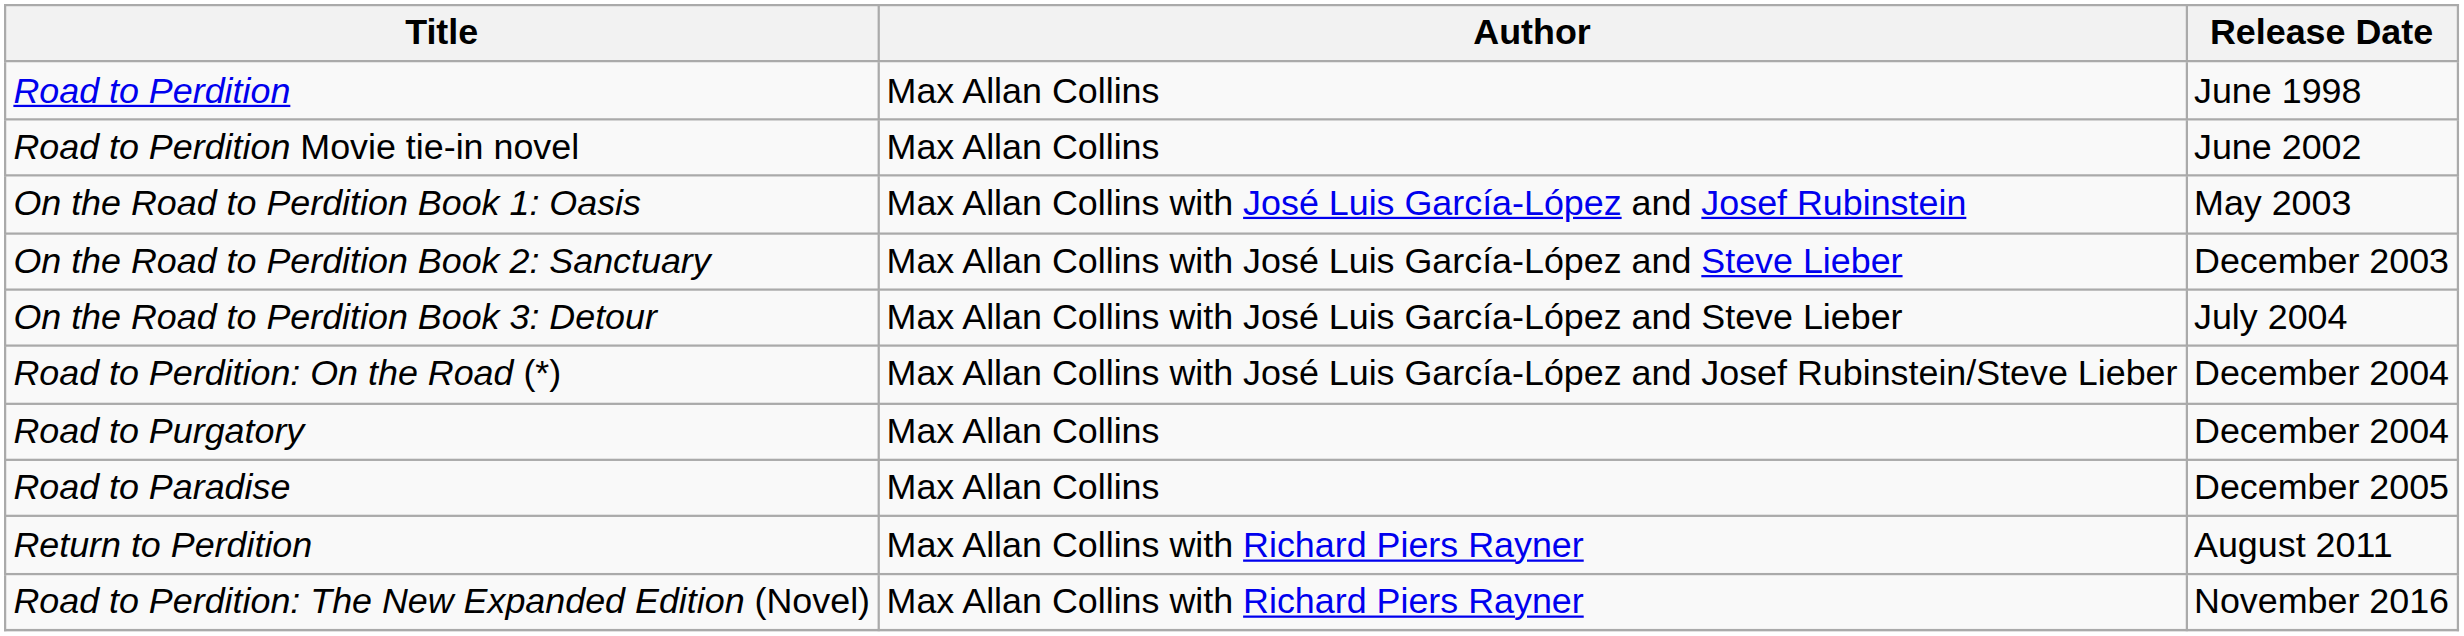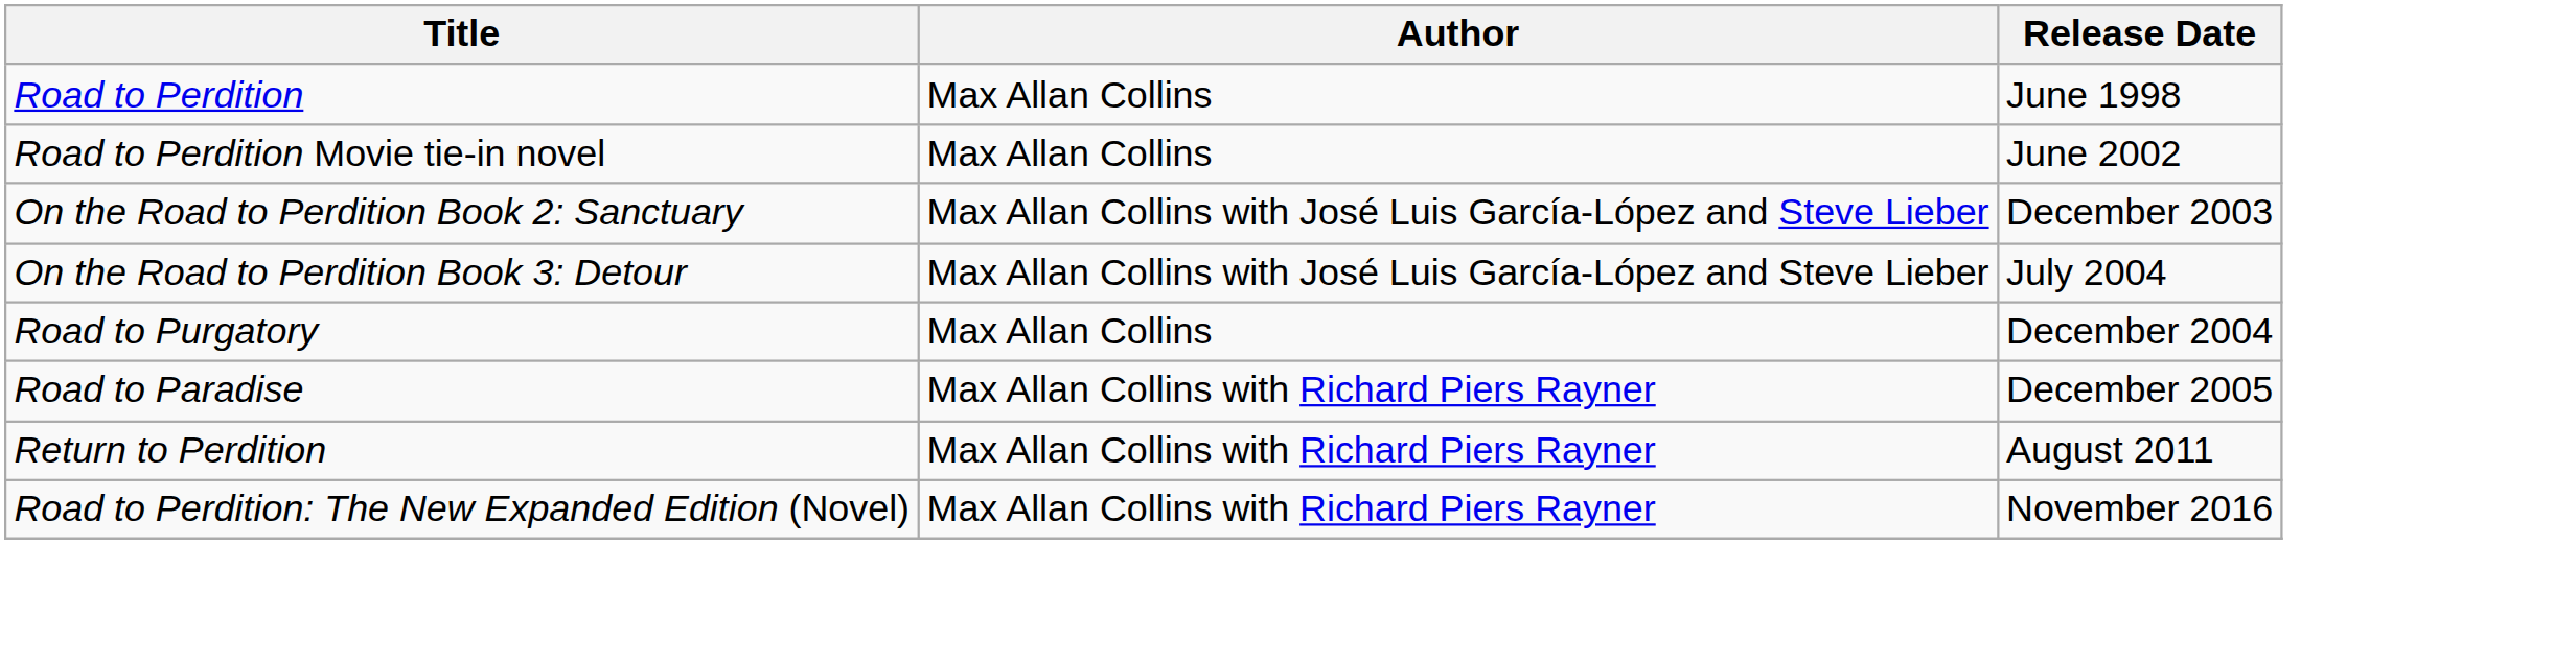- row: On the Road to Perdition Book 1: Oasis | Max Allan Collins with José Luis García-López and Josef Rubinstein | May 2003
- row: Road to Perdition: On the Road (*) | Max Allan Collins with José Luis García-López and Josef Rubinstein/Steve Lieber | December 2004
Road to Paradise | Author: Max Allan Collins -> Max Allan Collins with Richard Piers Rayner
